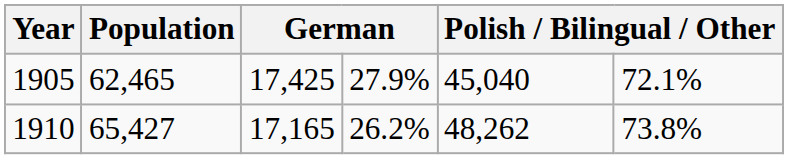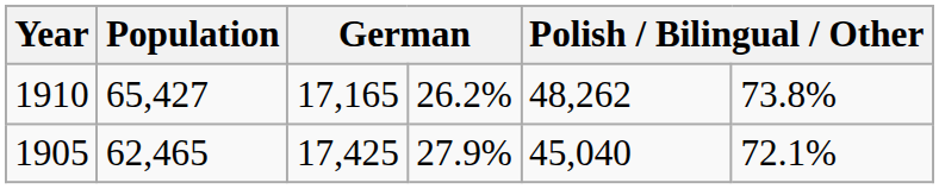rows swapped: 1905 <-> 1910
